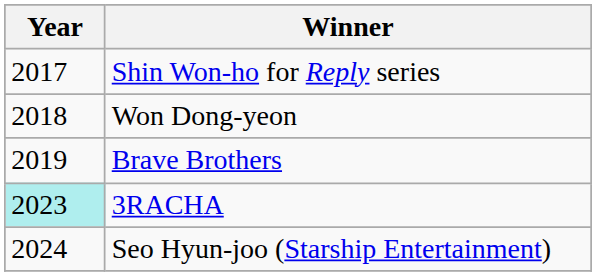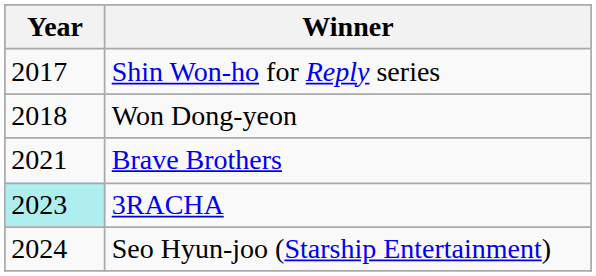Brave Brothers | Year: 2019 -> 2021
